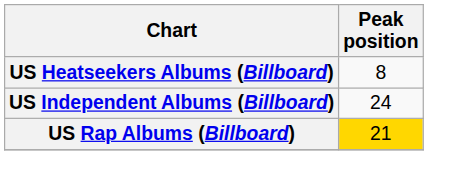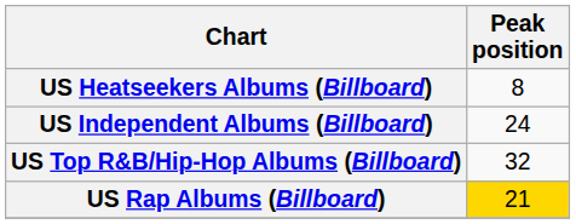+ row: US Top R&B/Hip-Hop Albums (Billboard) | 32
